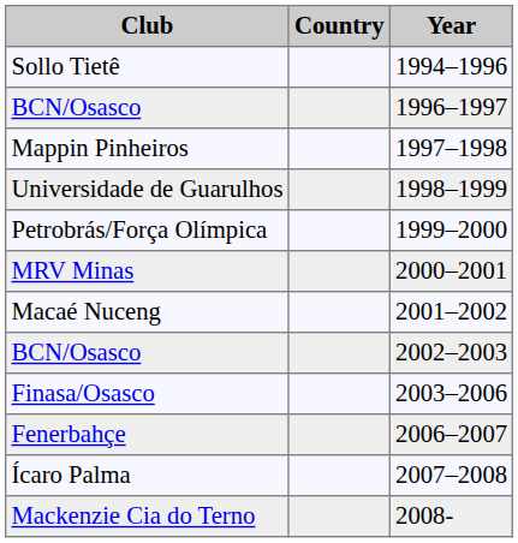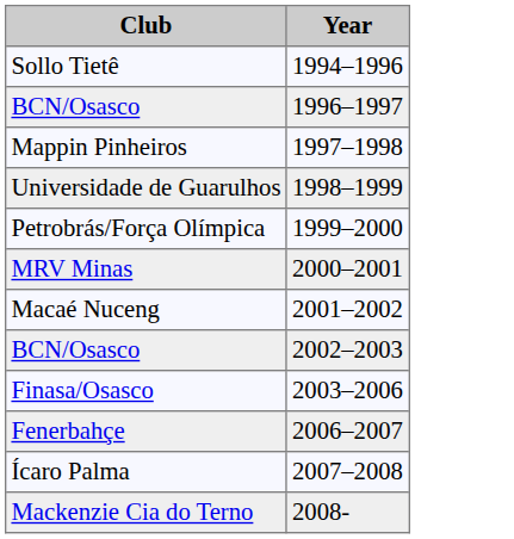- column: Country
